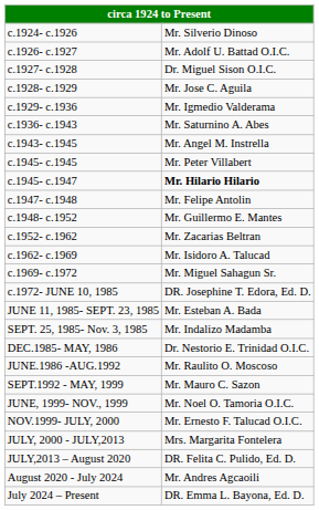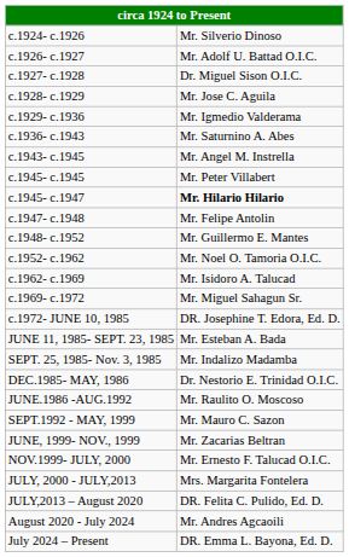c.1952- c.1962 | column 2: Mr. Zacarias Beltran -> Mr. Noel O. Tamoria O.I.C.
JUNE, 1999- NOV., 1999 | column 2: Mr. Noel O. Tamoria O.I.C. -> Mr. Zacarias Beltran
